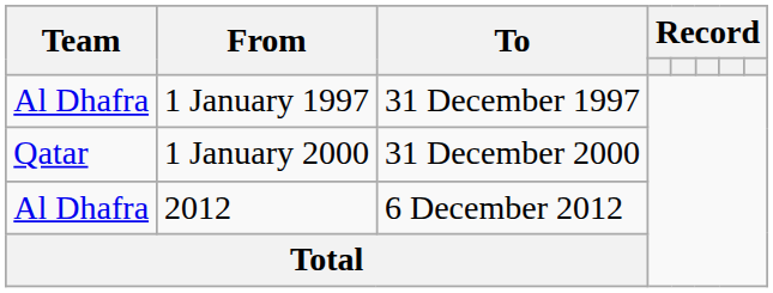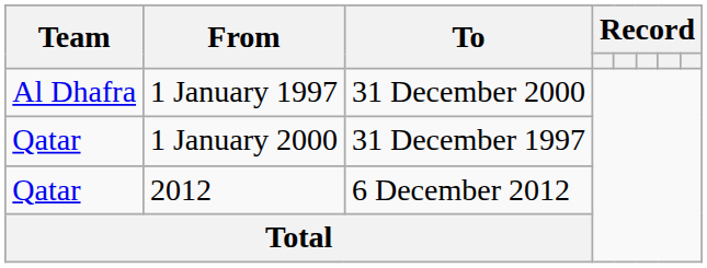1 January 1997 | To: 31 December 1997 -> 31 December 2000
1 January 2000 | To: 31 December 2000 -> 31 December 1997
2012 | Team: Al Dhafra -> Qatar
